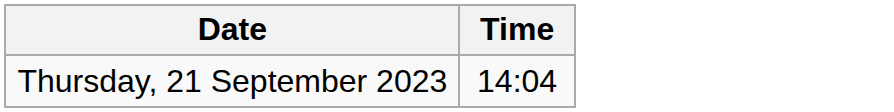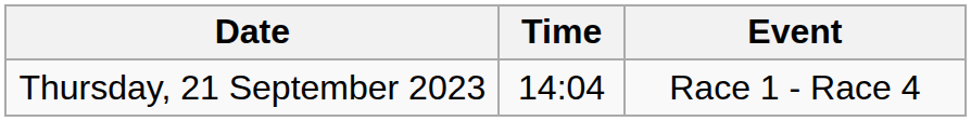+ column: Event | Race 1 - Race 4
